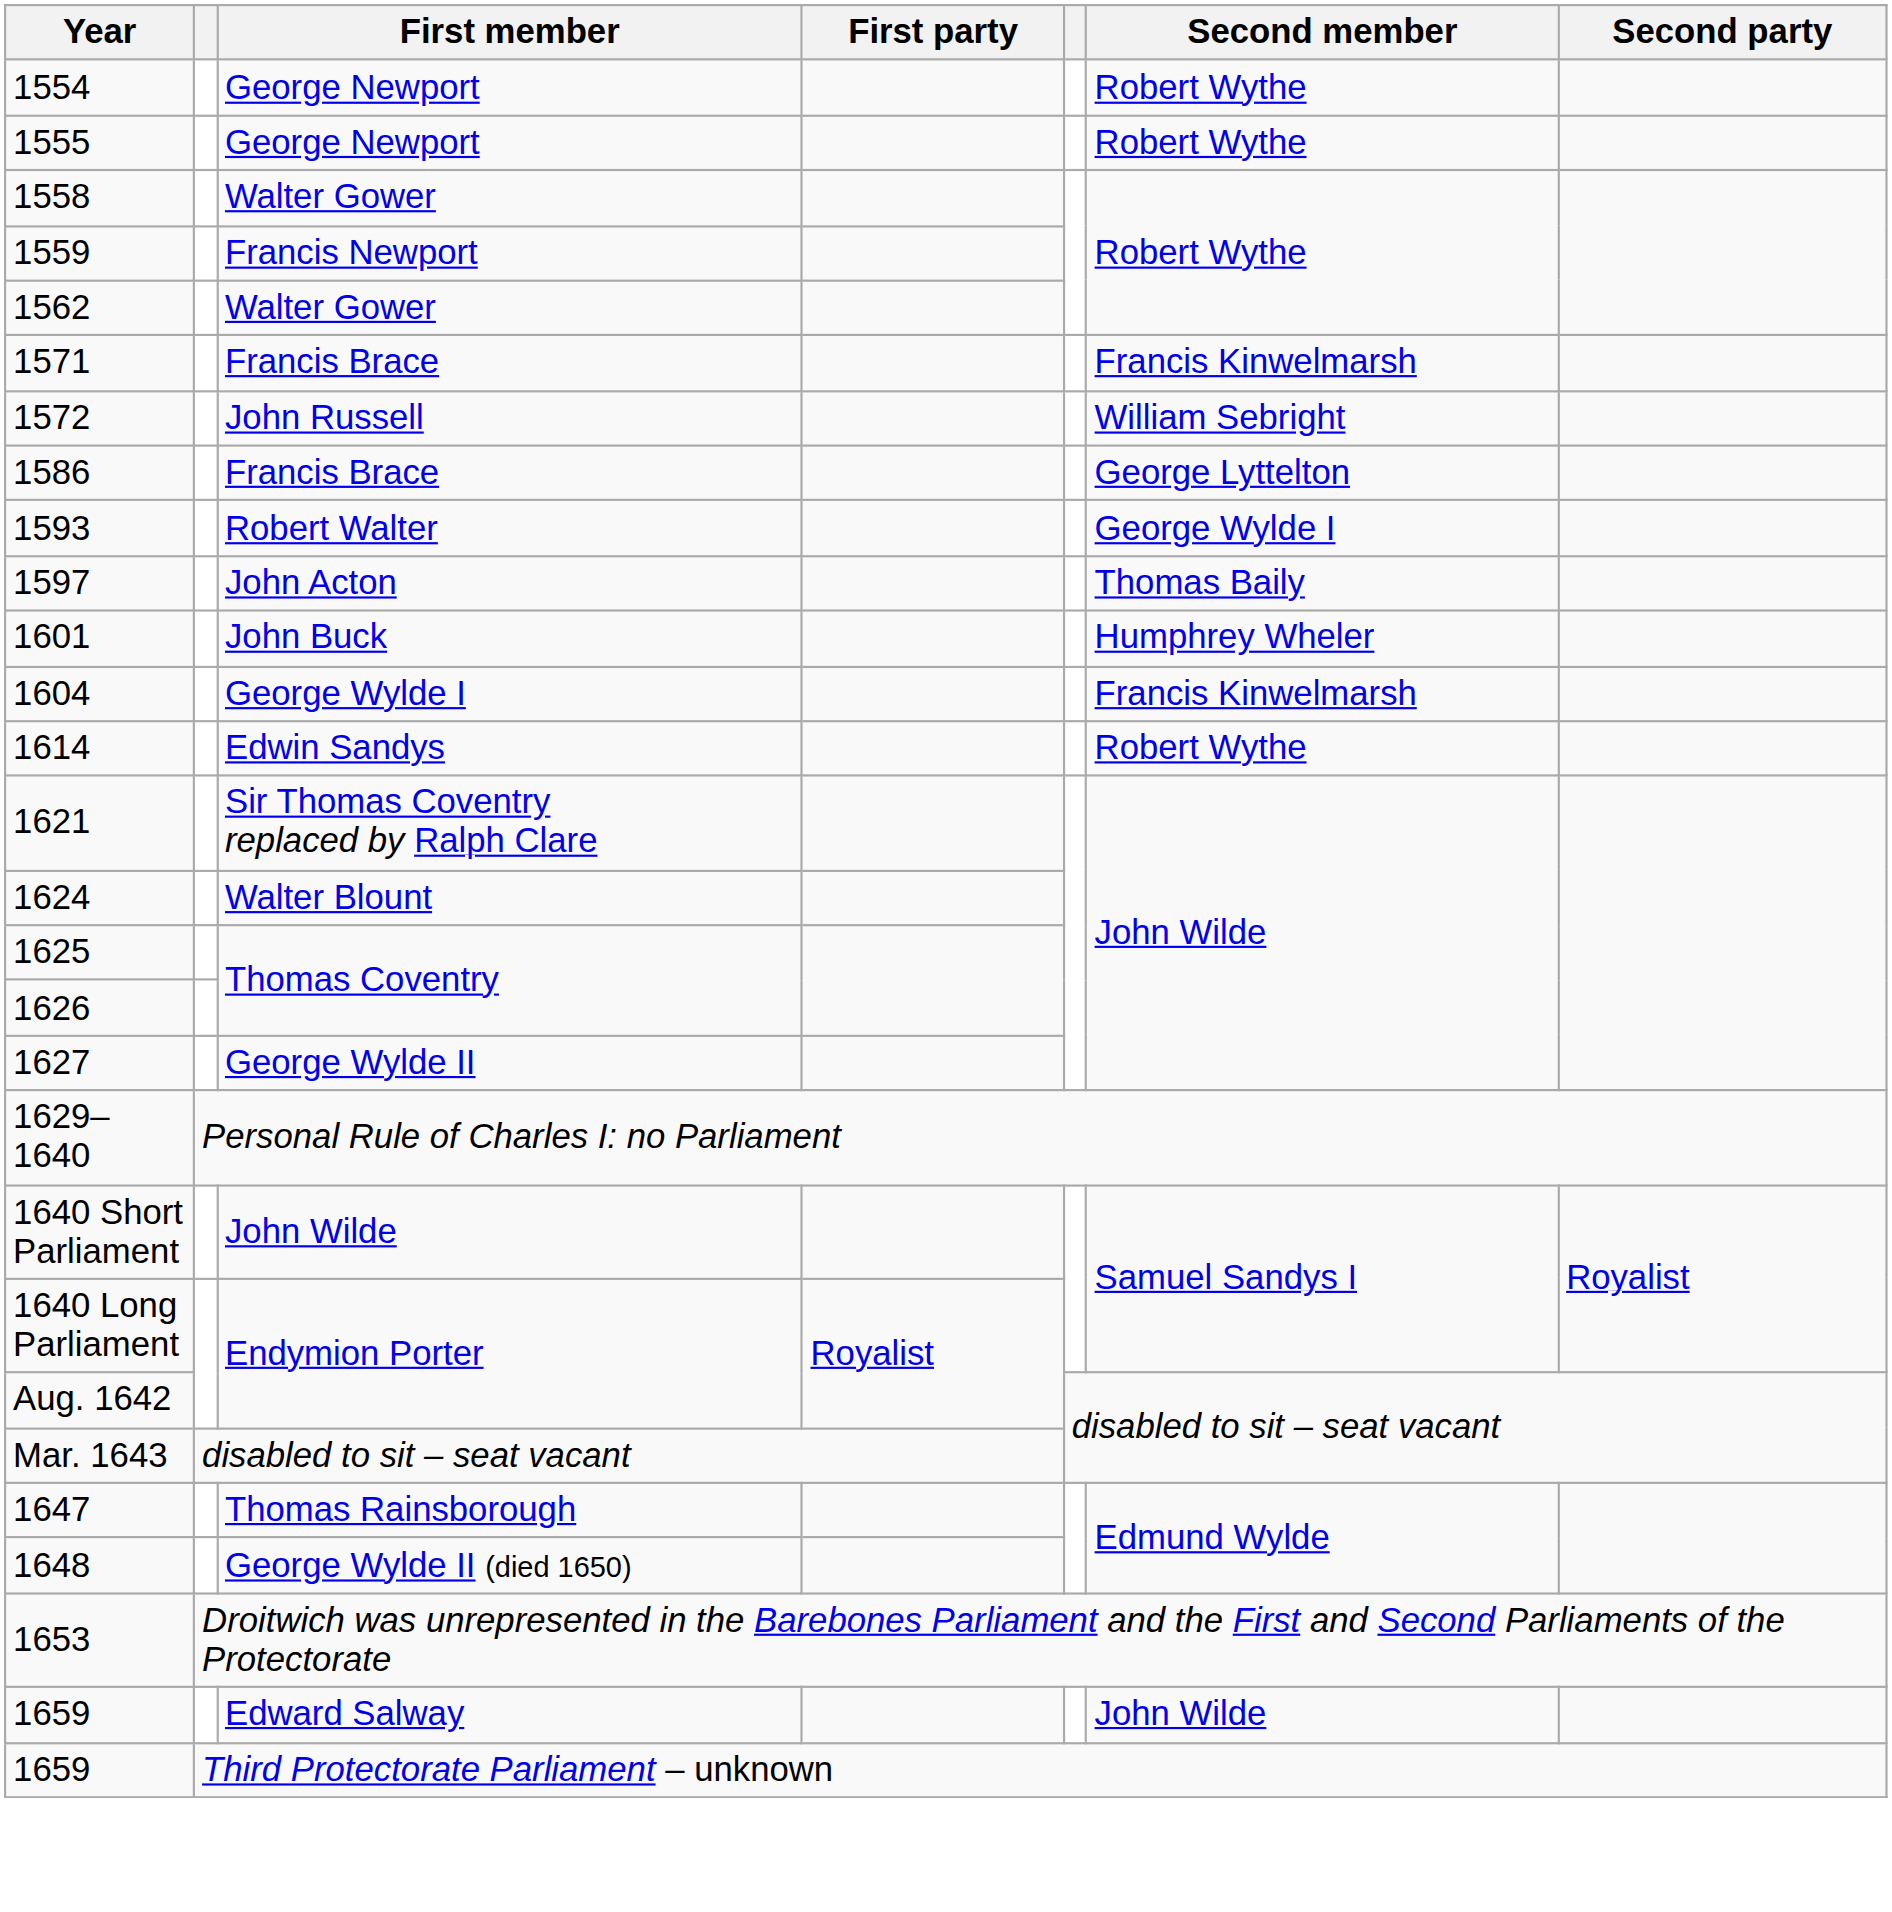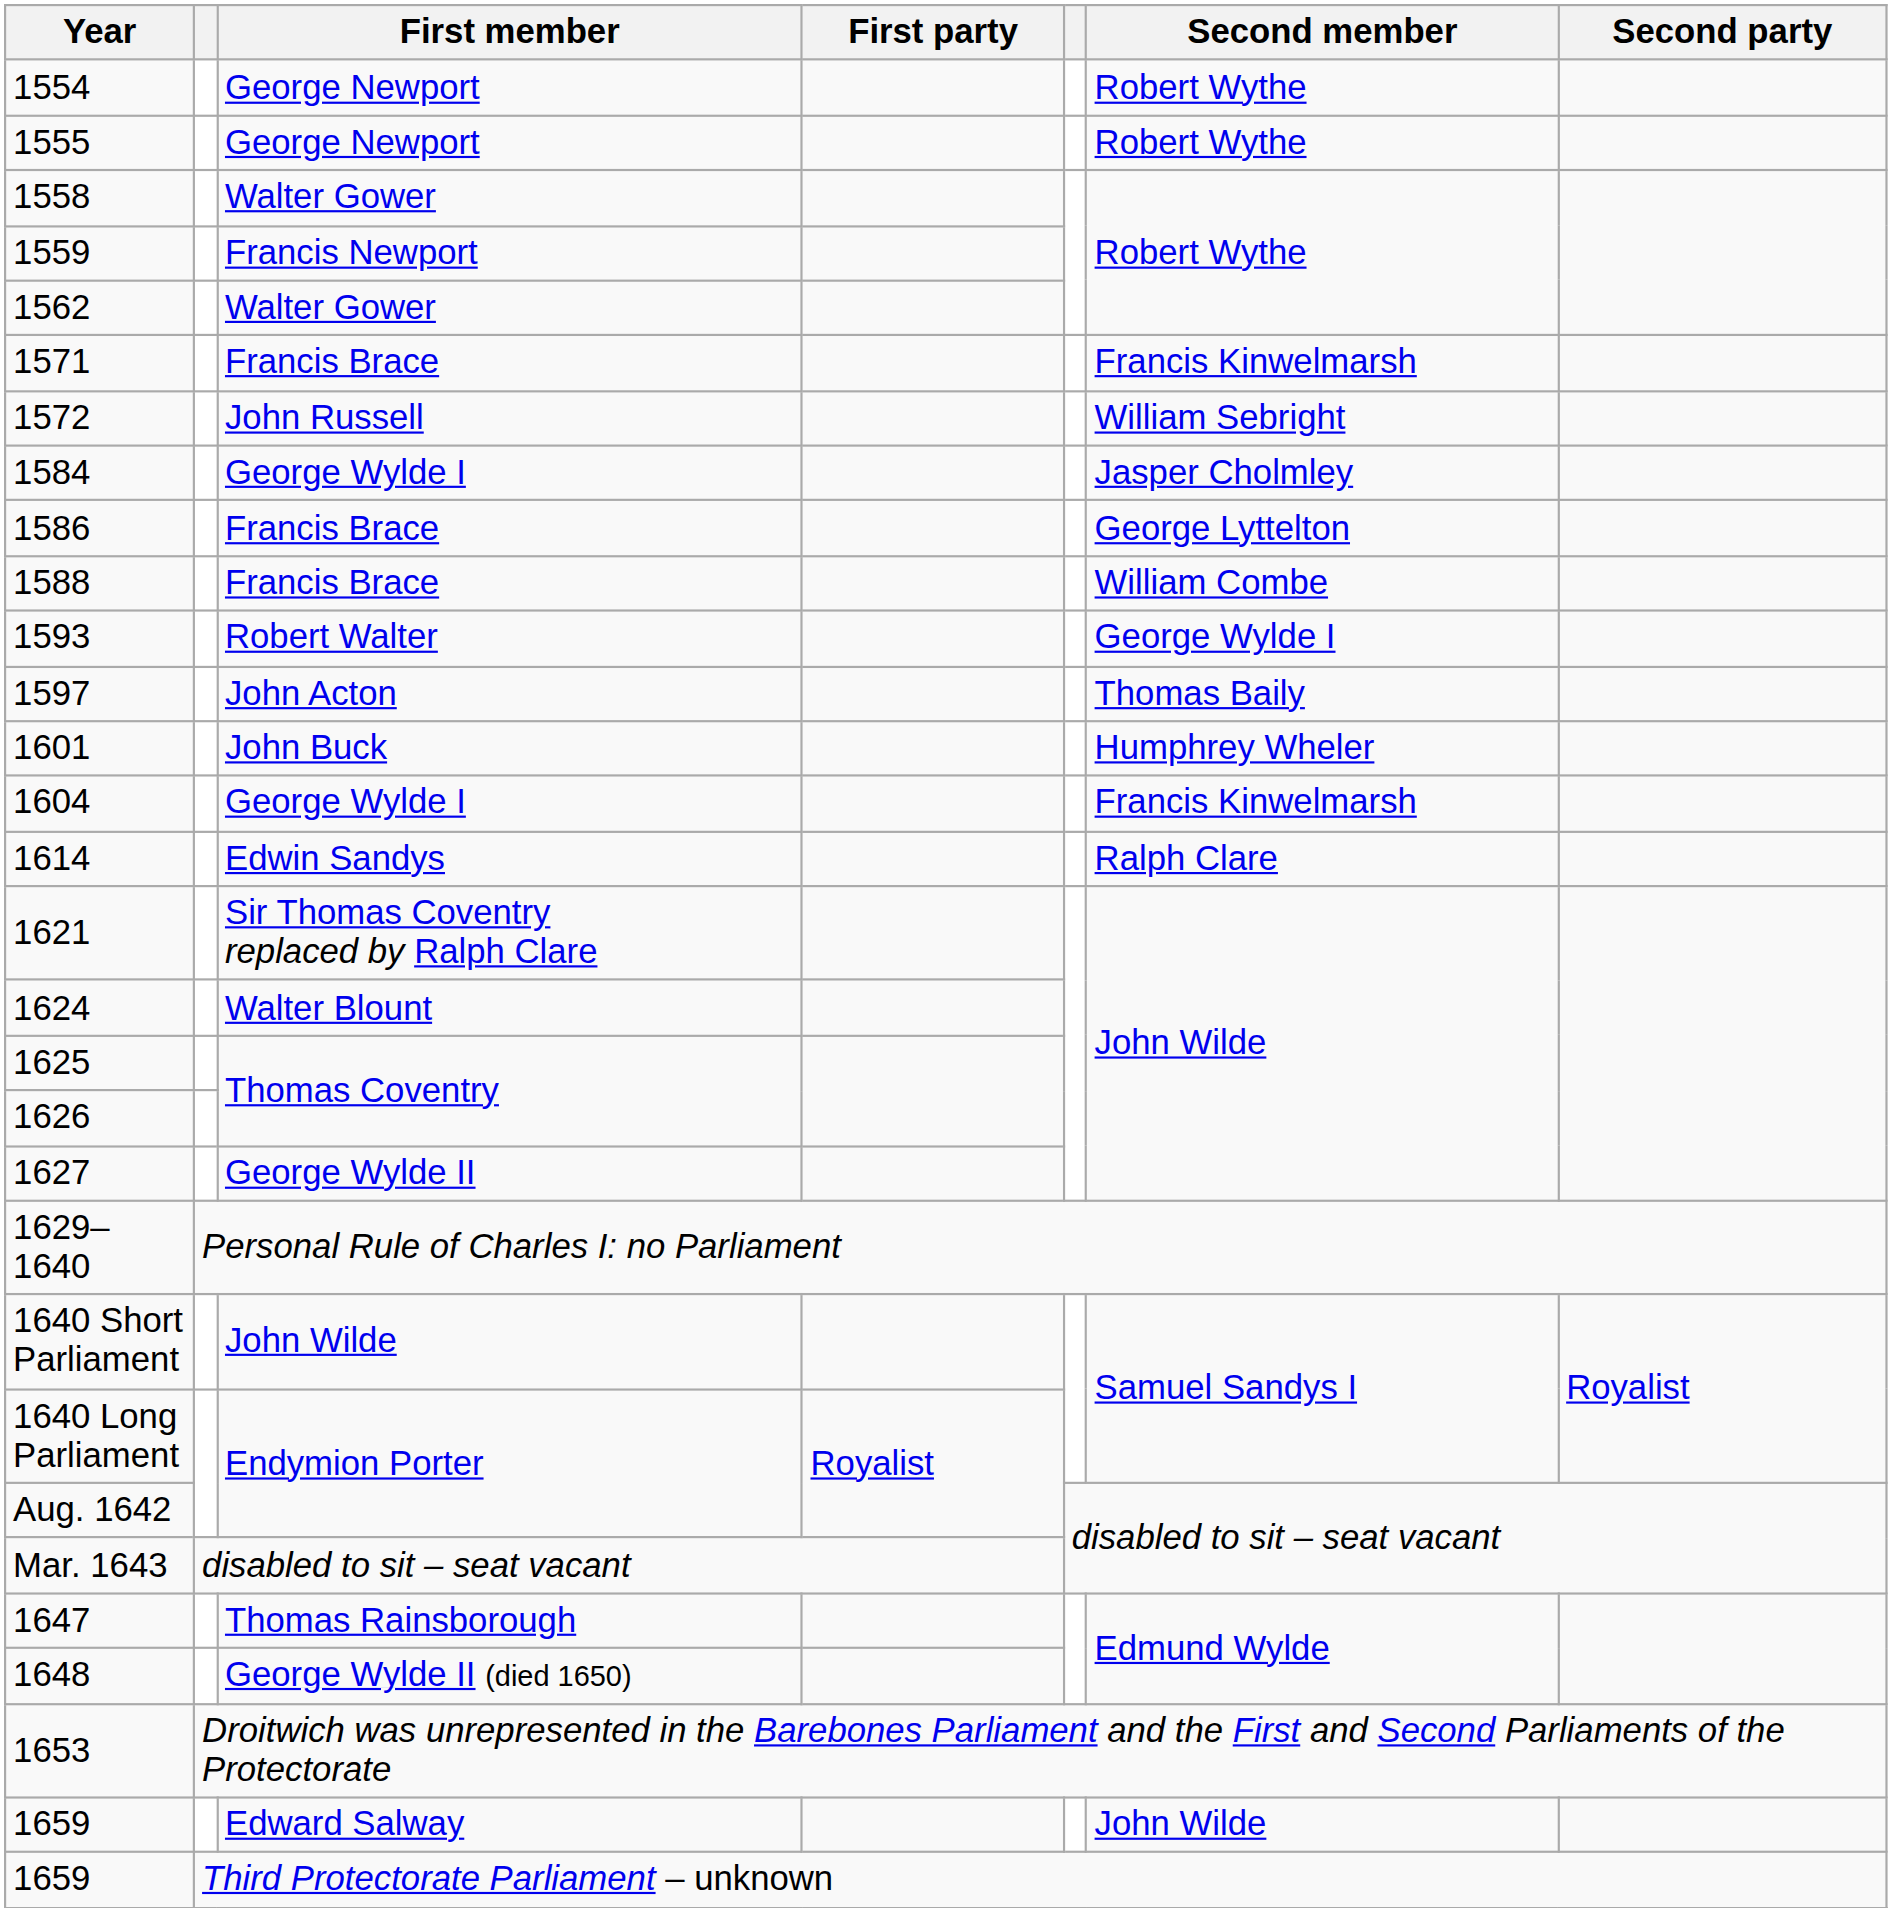+ row: 1584 | George Wylde I | Jasper Cholmley
+ row: 1588 | Francis Brace | William Combe
1614 | Second member: Robert Wythe -> Ralph Clare
